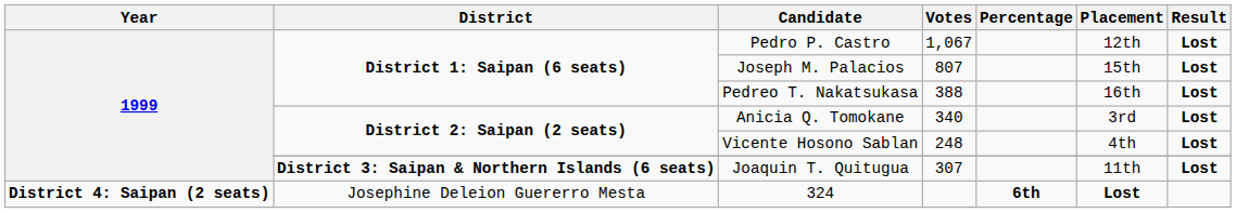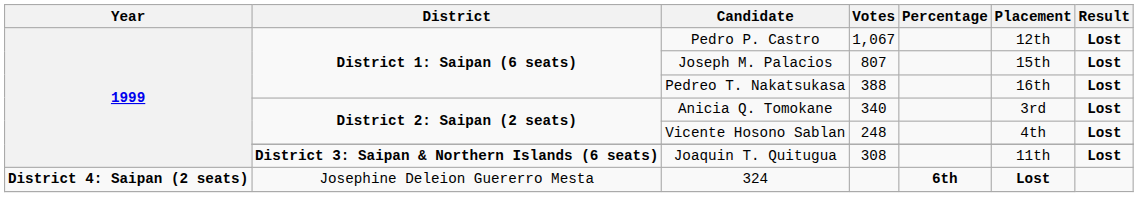Joaquin T. Quitugua | Votes: 307 -> 308
